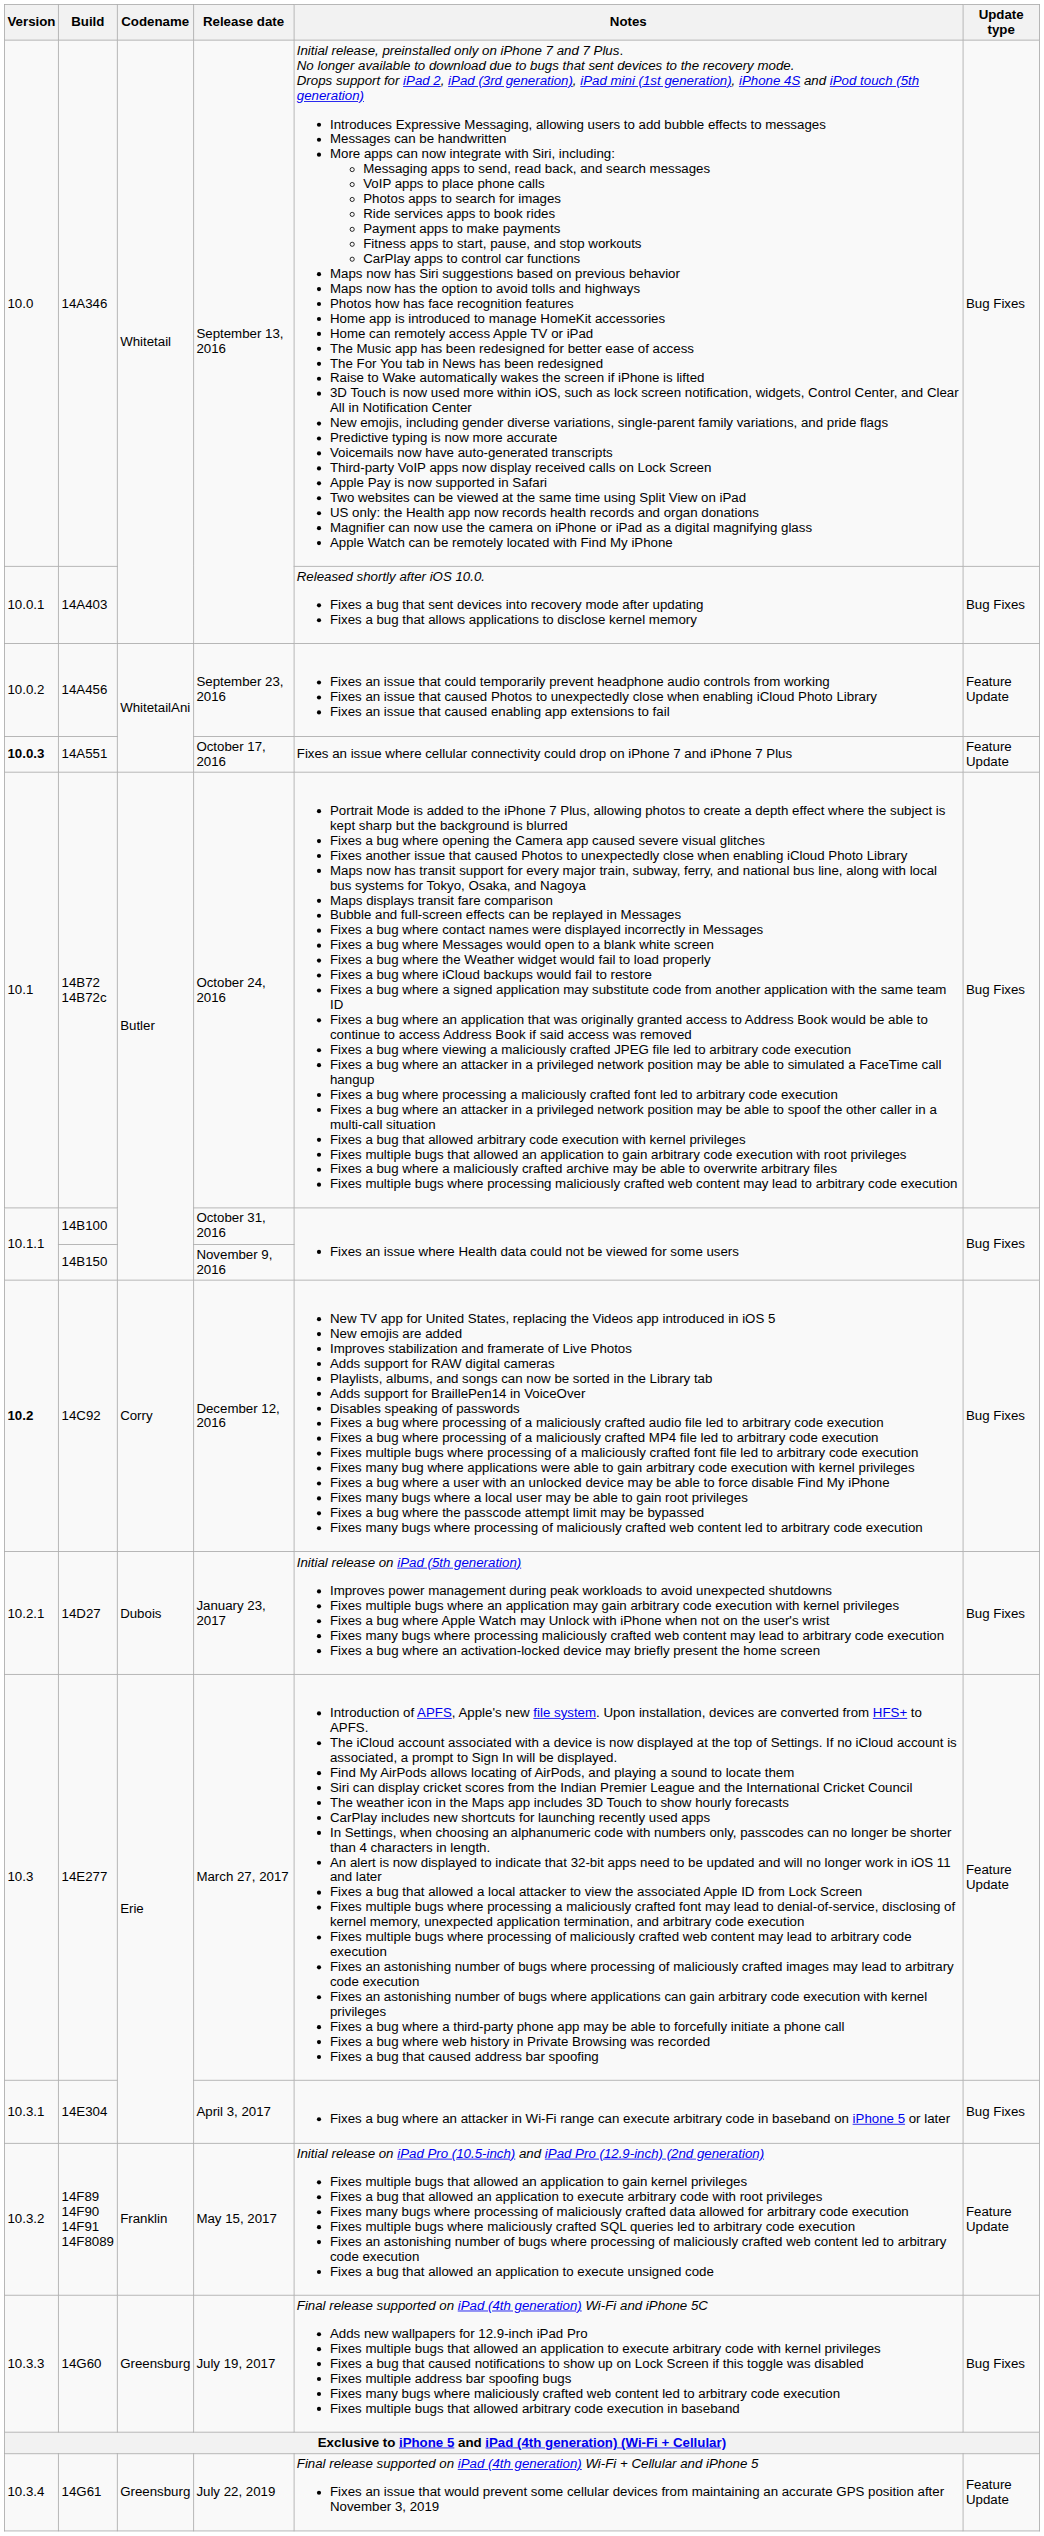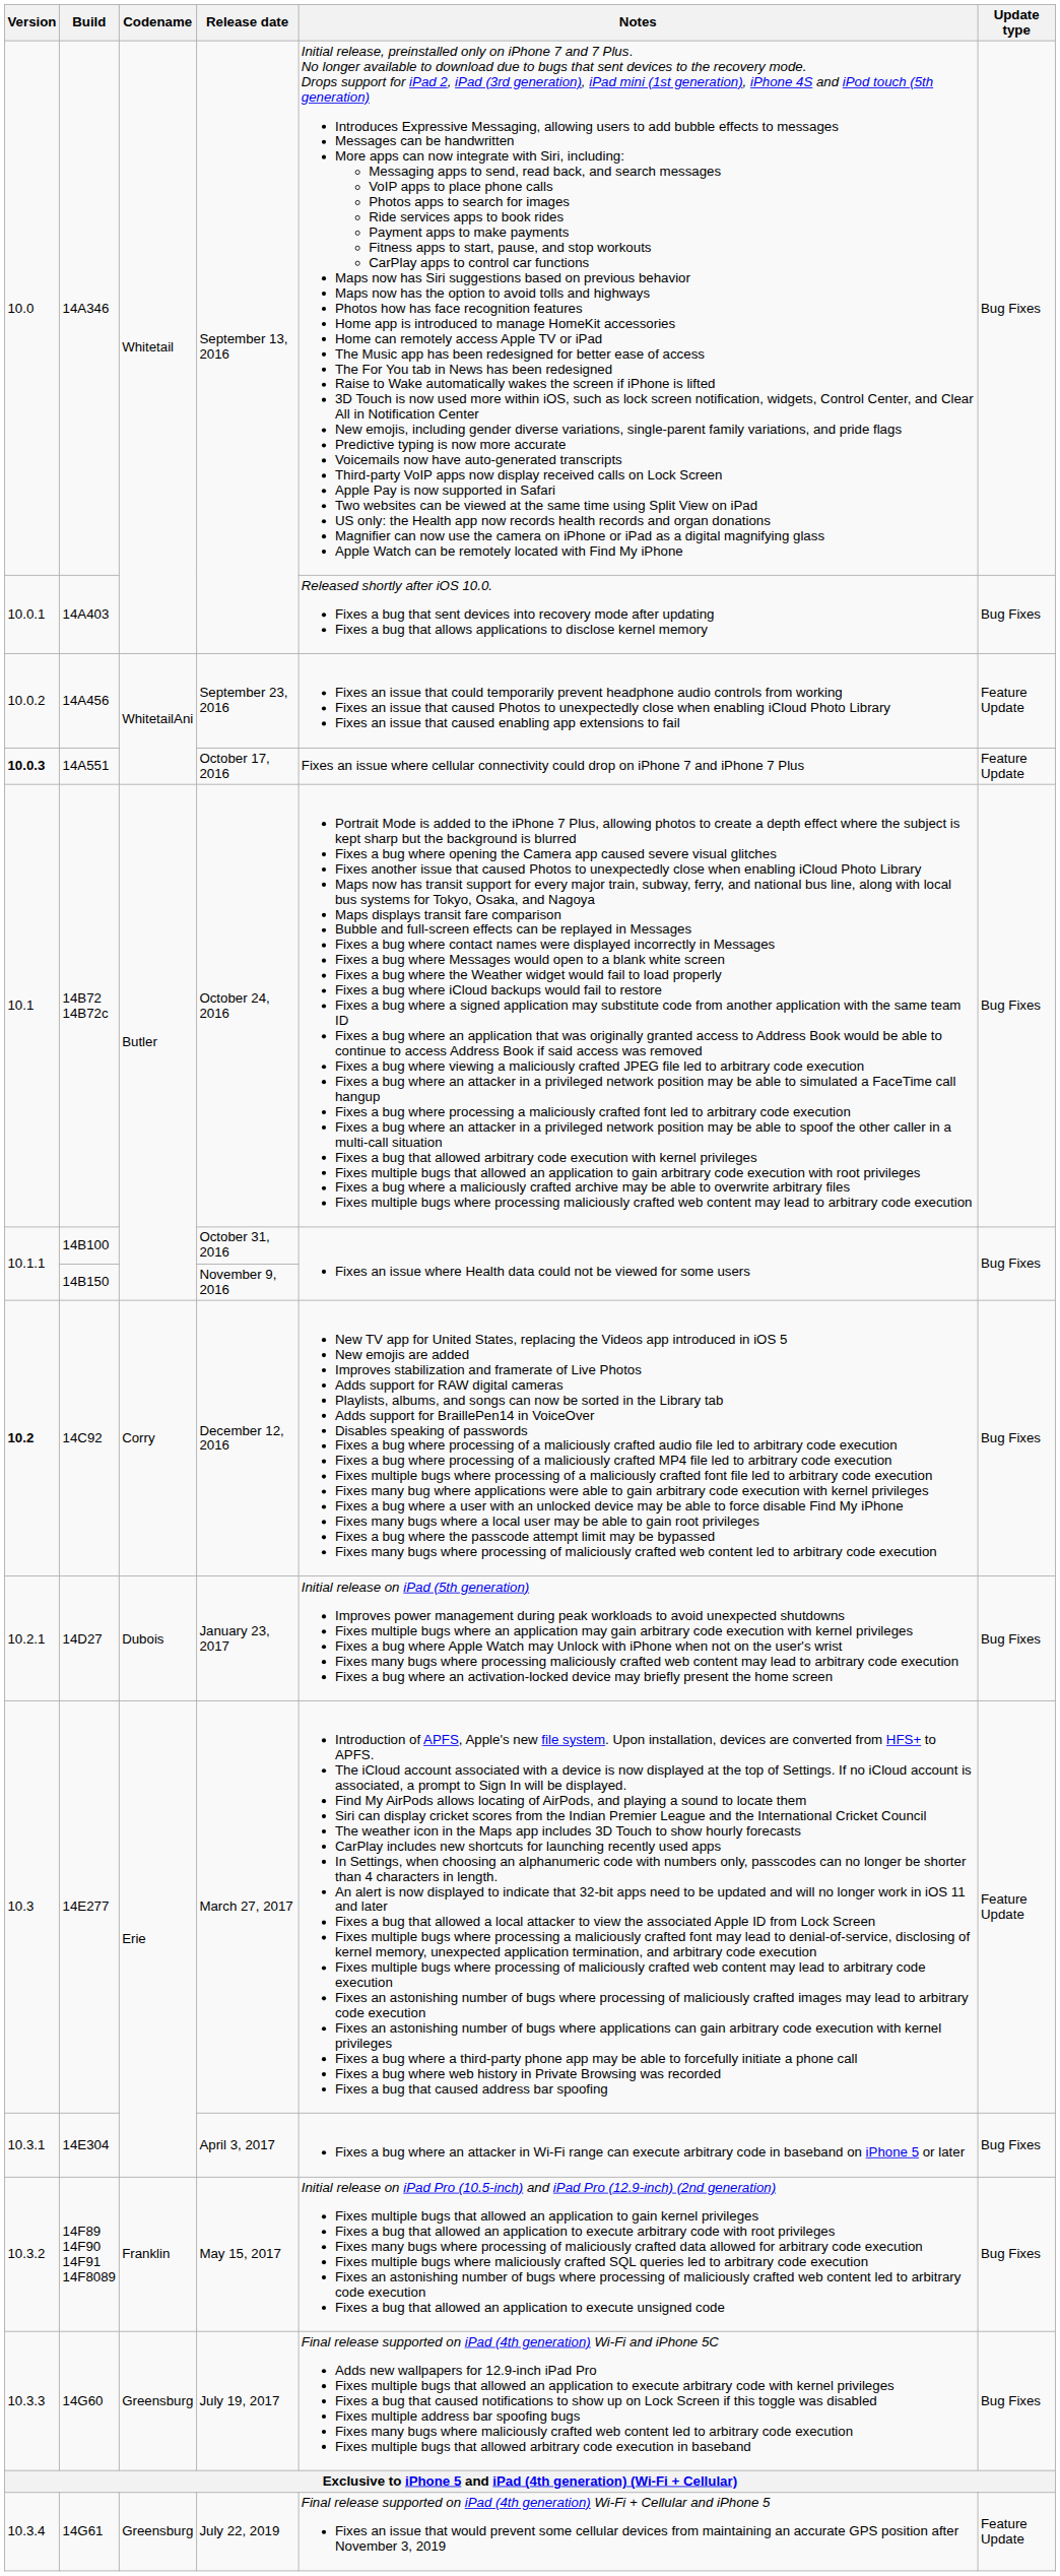May 15, 2017 | Update type: Feature Update -> Bug Fixes
